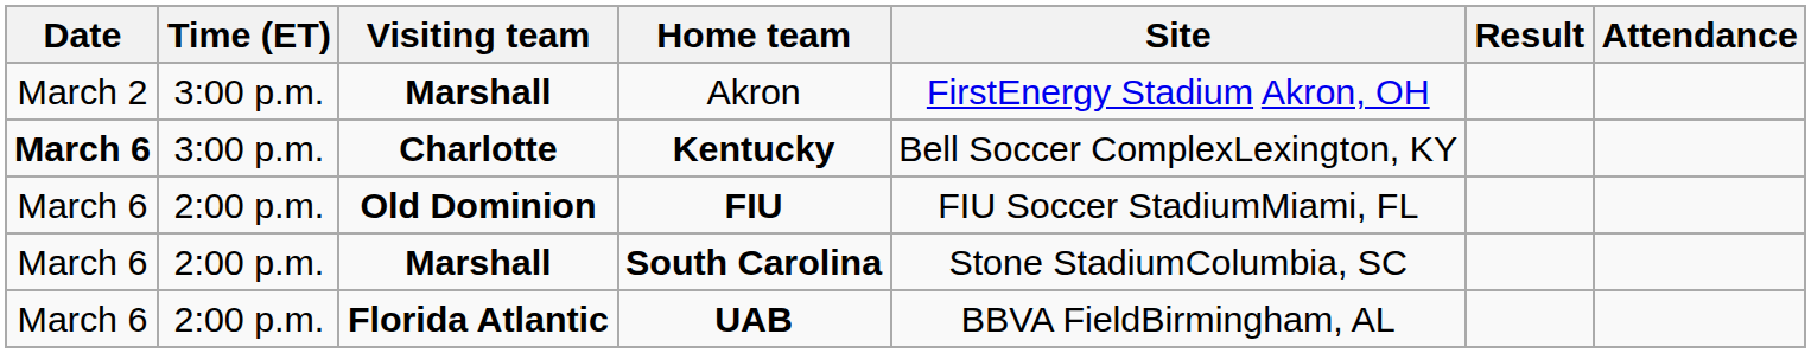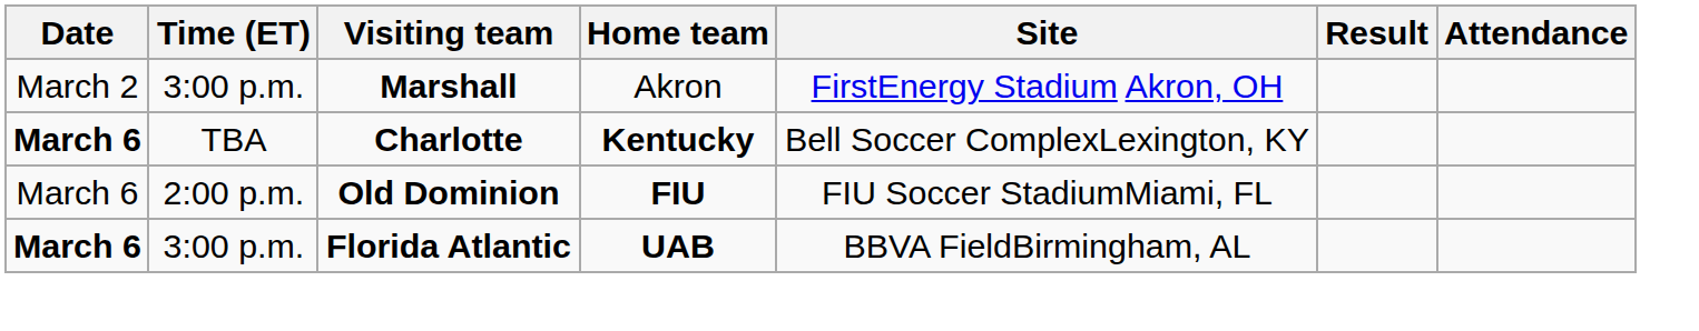Kentucky | Time (ET): 3:00 p.m. -> TBA
- row: March 6 | 2:00 p.m. | Marshall | South Carolina | Stone StadiumColumbia, SC
UAB | Date: normal -> bold
UAB | Time (ET): 2:00 p.m. -> 3:00 p.m.
